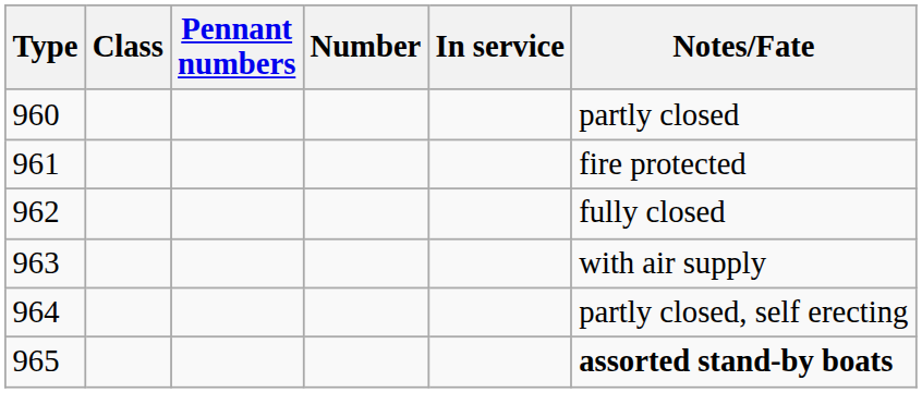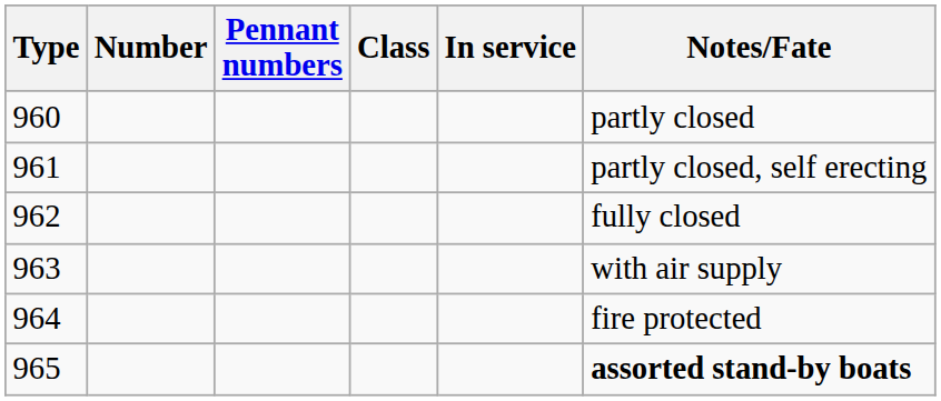columns swapped: Class <-> Number
961 | Notes/Fate: fire protected -> partly closed, self erecting
964 | Notes/Fate: partly closed, self erecting -> fire protected
